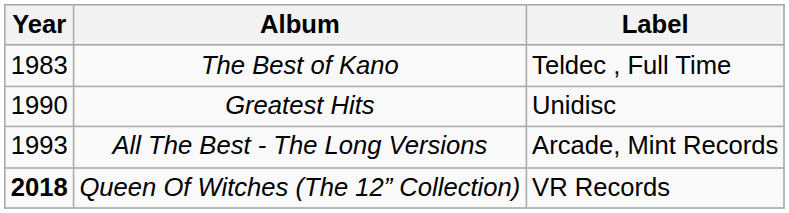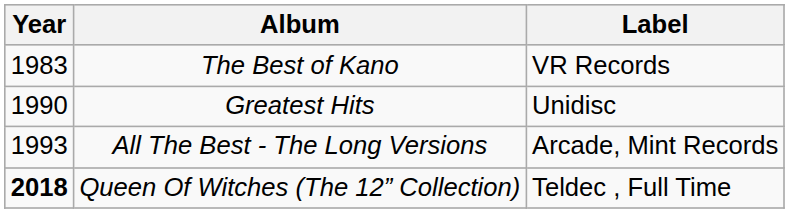The Best of Kano | Label: Teldec , Full Time -> VR Records
Queen Of Witches (The 12” Collection) | Label: VR Records -> Teldec , Full Time
